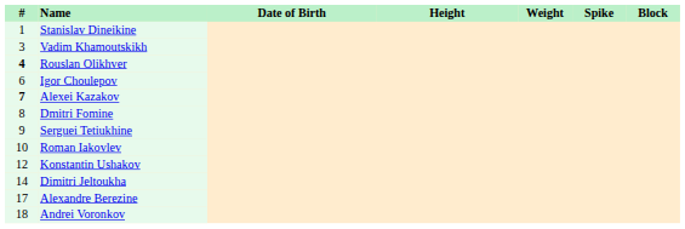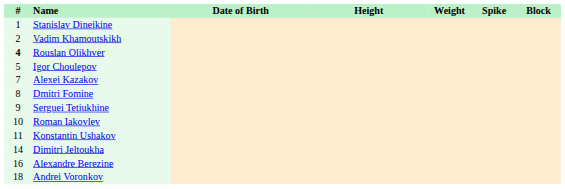Vadim Khamoutskikh | #: 3 -> 2
Igor Choulepov | #: 6 -> 5
Alexei Kazakov | #: bold -> normal
Konstantin Ushakov | #: 12 -> 11
Alexandre Berezine | #: 17 -> 16
